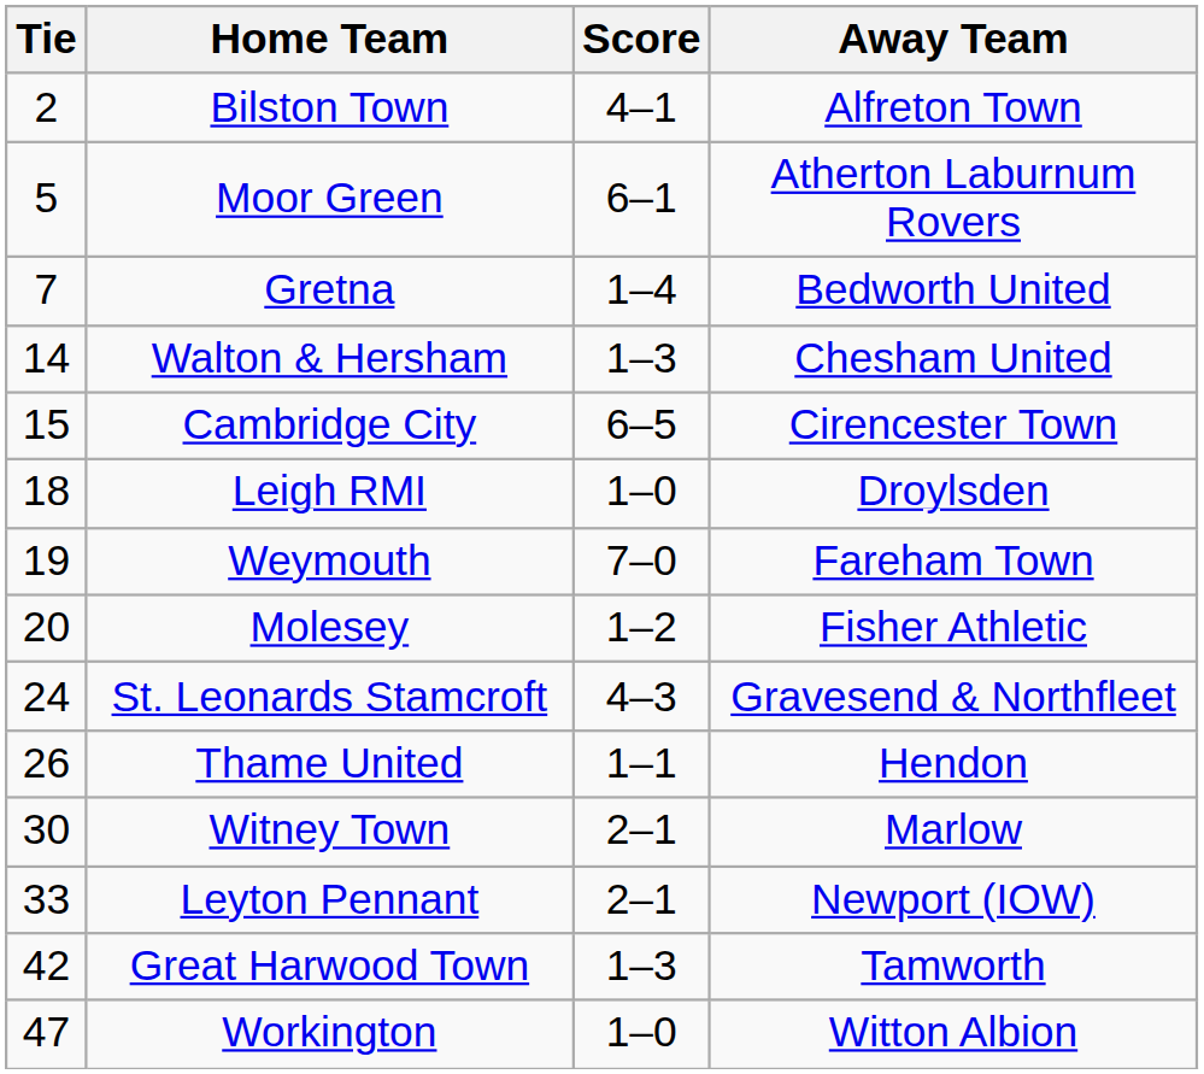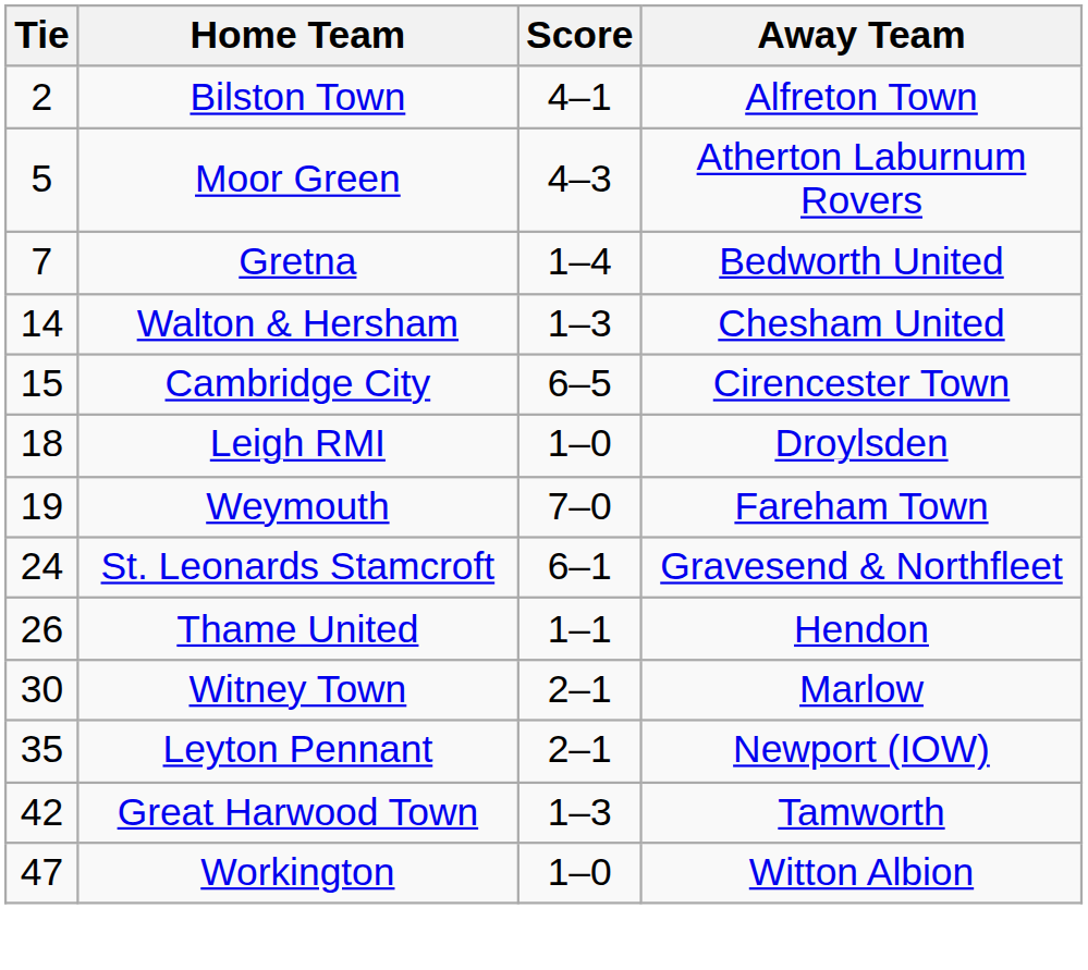Moor Green | Score: 6–1 -> 4–3
- row: 20 | Molesey | 1–2 | Fisher Athletic
St. Leonards Stamcroft | Score: 4–3 -> 6–1
Leyton Pennant | Tie: 33 -> 35
